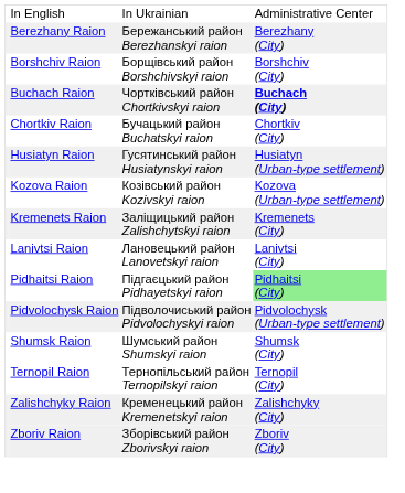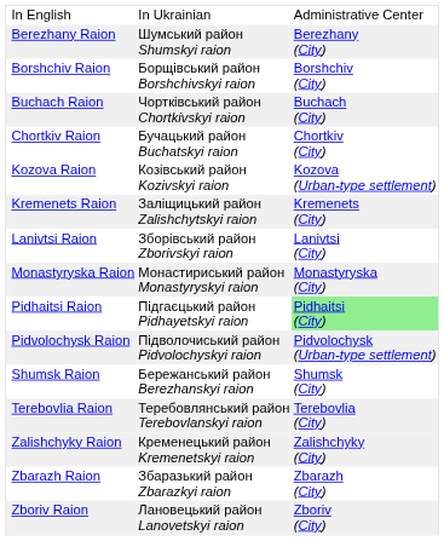Berezhany Raion | In Ukrainian: Бережанський район Berezhanskyi raion -> Шумський район Shumskyi raion
Buchach Raion | Administrative Center: bold -> normal
- row: Husiatyn Raion | Гусятинський район Husiatynskyi raion | Husiatyn (Urban-type settlement)
Lanivtsi Raion | In Ukrainian: Лановецький район Lanovetskyi raion -> Зборівський район Zborivskyi raion
+ row: Monastyryska Raion | Монастириський район Monastyryskyi raion | Monastyryska (City)
Shumsk Raion | In Ukrainian: Шумський район Shumskyi raion -> Бережанський район Berezhanskyi raion
+ row: Terebovlia Raion | Теребовлянський район Terebovlanskyi raion | Terebovlia (City)
- row: Ternopil Raion | Тернопільський район Ternopilskyi raion | Ternopil (City)
+ row: Zbarazh Raion | Збаразький район Zbarazkyi raion | Zbarazh (City)
Zboriv Raion | In Ukrainian: Зборівський район Zborivskyi raion -> Лановецький район Lanovetskyi raion
